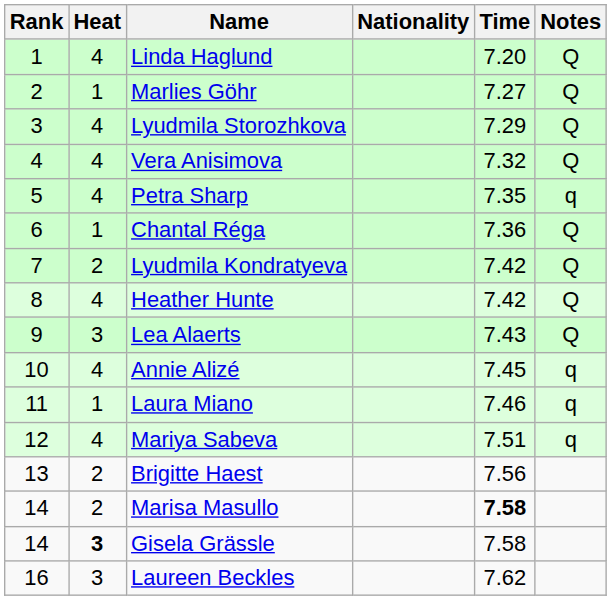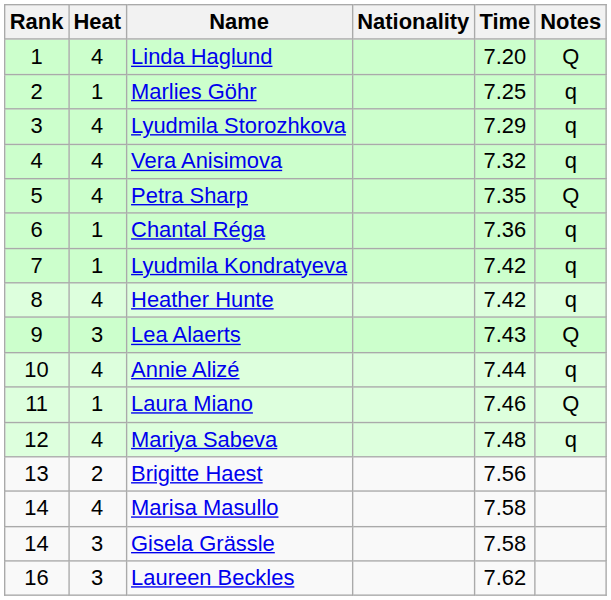Marlies Göhr | Time: 7.27 -> 7.25
Marlies Göhr | Notes: Q -> q
Lyudmila Storozhkova | Notes: Q -> q
Vera Anisimova | Notes: Q -> q
Petra Sharp | Notes: q -> Q
Chantal Réga | Notes: Q -> q
Lyudmila Kondratyeva | Heat: 2 -> 1
Lyudmila Kondratyeva | Notes: Q -> q
Heather Hunte | Notes: Q -> q
Annie Alizé | Time: 7.45 -> 7.44
Laura Miano | Notes: q -> Q
Mariya Sabeva | Time: 7.51 -> 7.48
Marisa Masullo | Heat: 2 -> 4
Marisa Masullo | Time: bold -> normal
Gisela Grässle | Heat: bold -> normal
